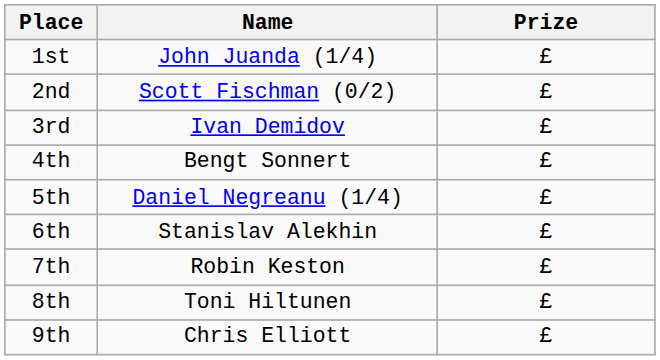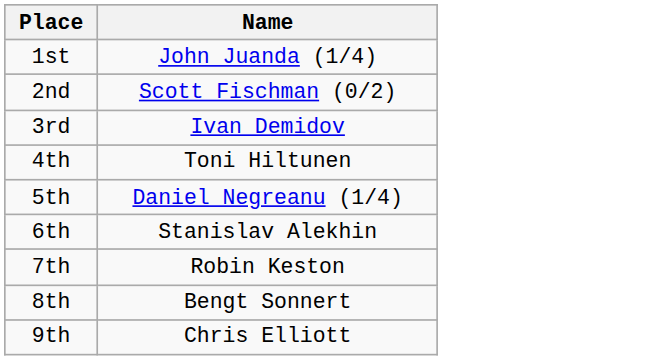- column: Prize | £ | £ | £ | £ | £ | £ | £ | £ | £
4th | Name: Bengt Sonnert -> Toni Hiltunen
8th | Name: Toni Hiltunen -> Bengt Sonnert
